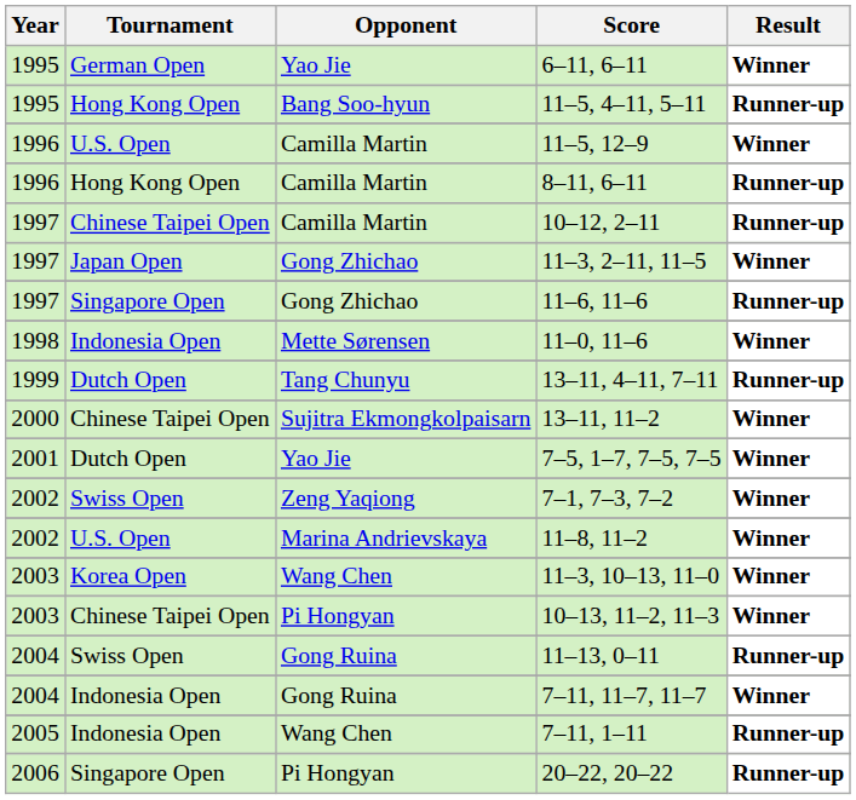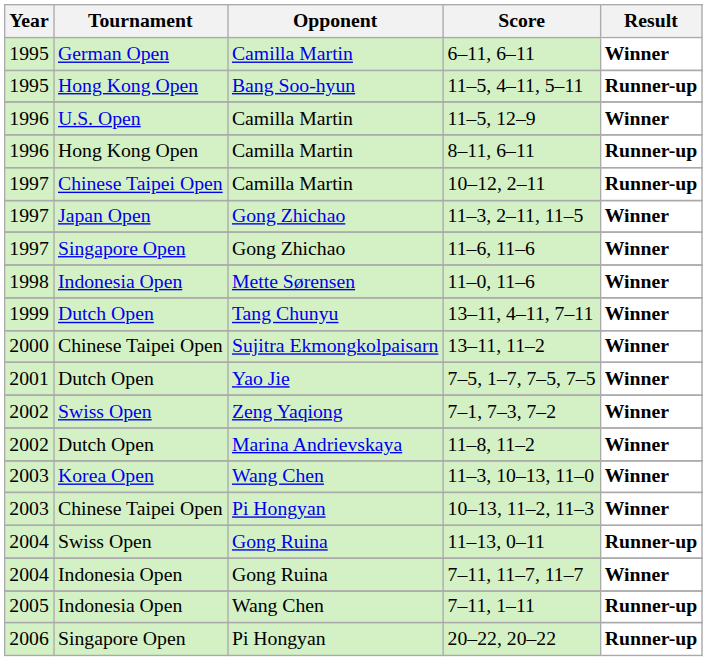6–11, 6–11 | Opponent: Yao Jie -> Camilla Martin
11–6, 11–6 | Result: Runner-up -> Winner
13–11, 4–11, 7–11 | Result: Runner-up -> Winner
11–8, 11–2 | Tournament: U.S. Open -> Dutch Open
